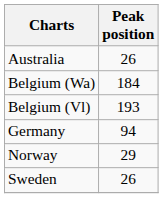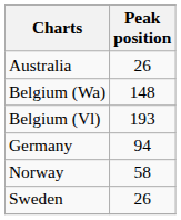Belgium (Wa) | Peak position: 184 -> 148
Norway | Peak position: 29 -> 58
